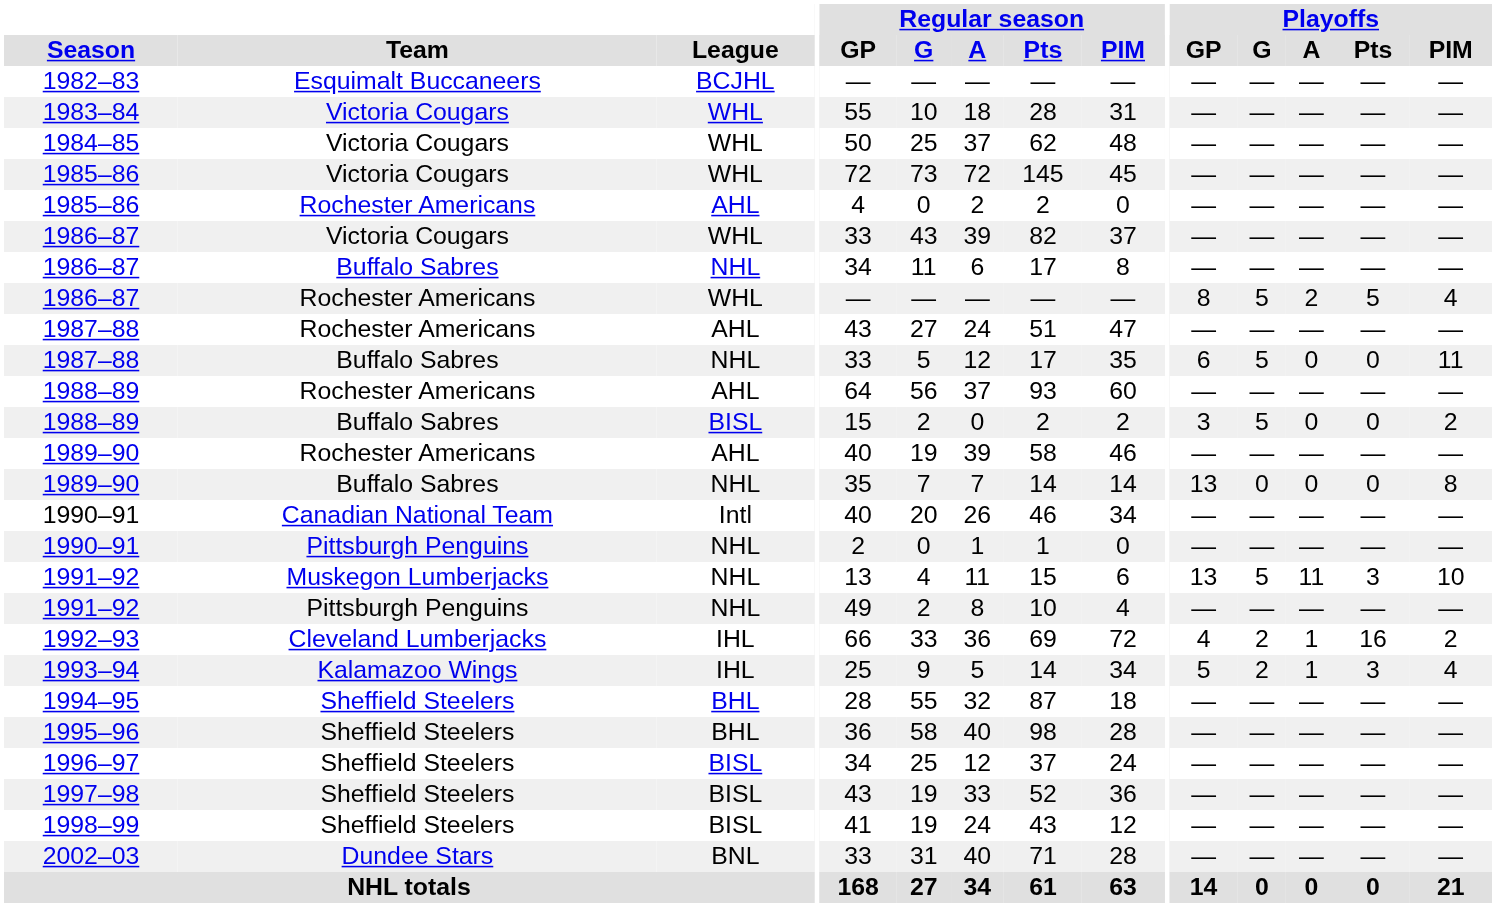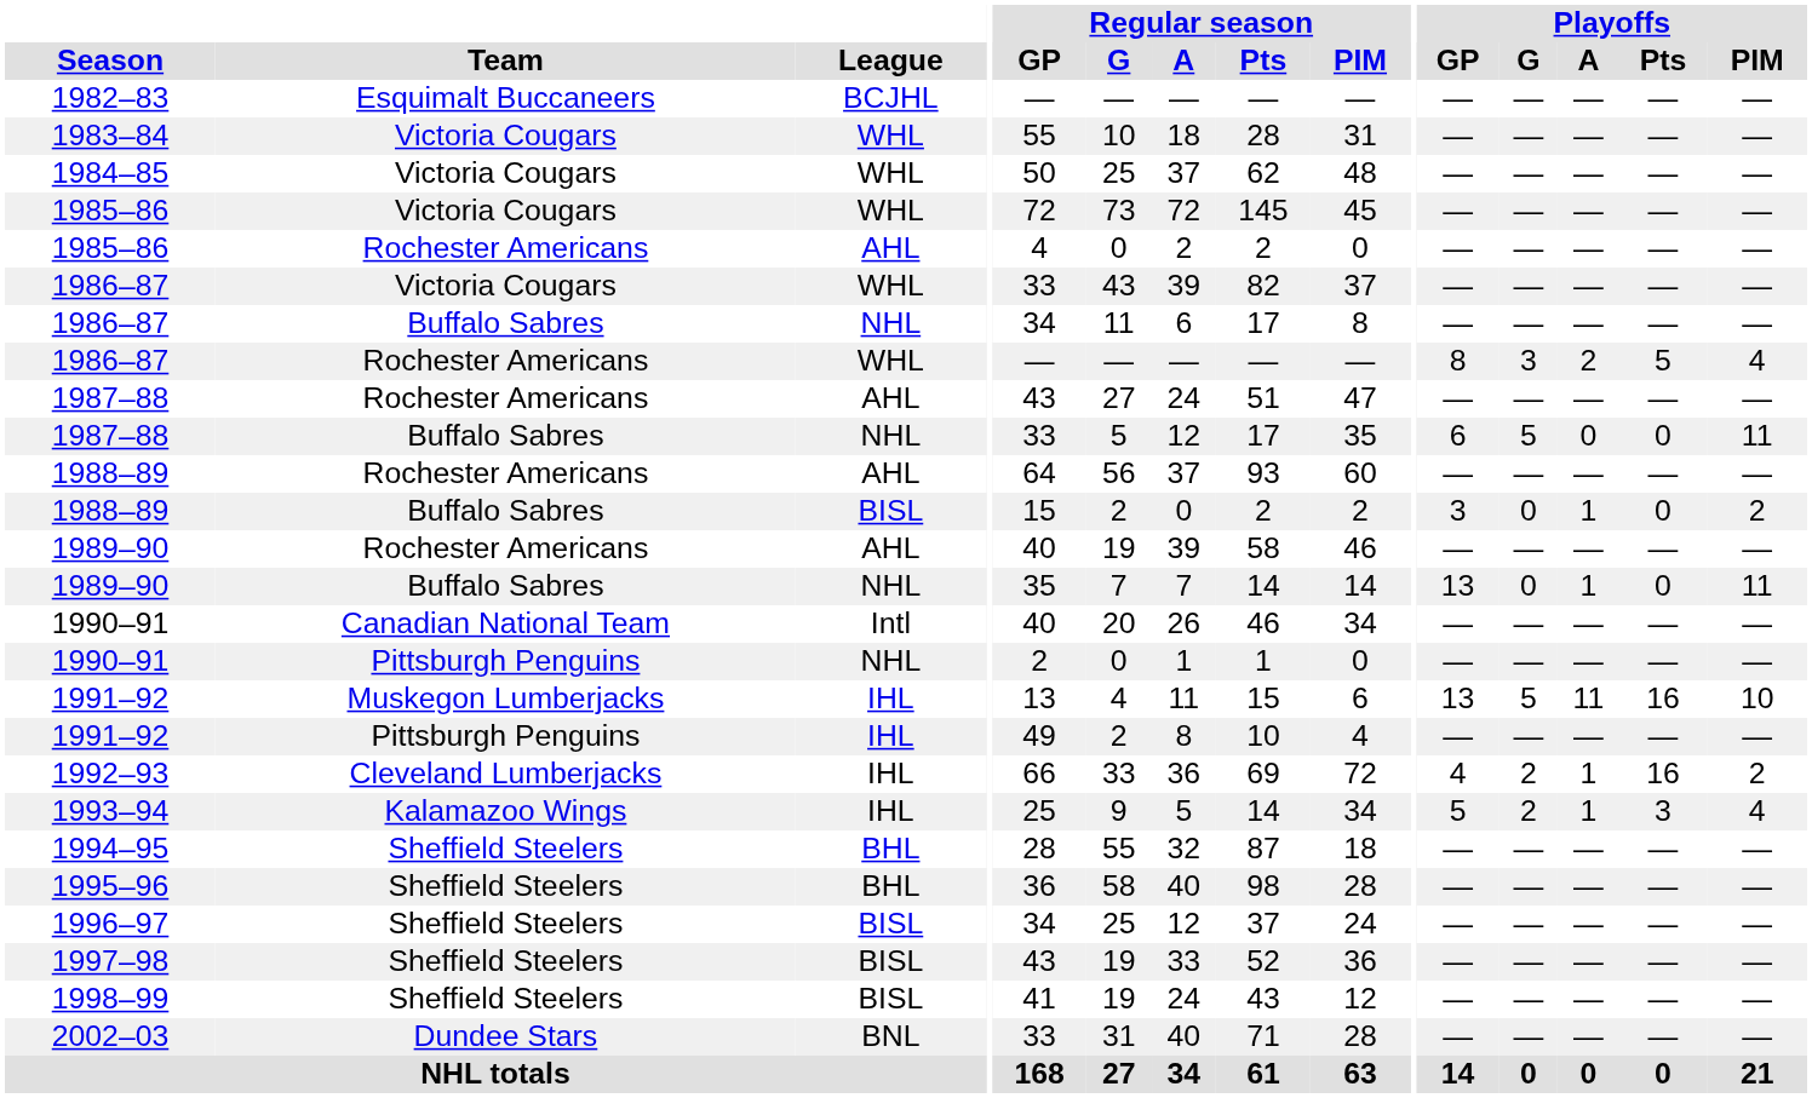1986–87 / Rochester Americans | Playoffs / G: 5 -> 3
1988–89 / Buffalo Sabres | Playoffs / G: 5 -> 0
1988–89 / Buffalo Sabres | Playoffs / A: 0 -> 1
1989–90 / Buffalo Sabres | Playoffs / A: 0 -> 1
1989–90 / Buffalo Sabres | Playoffs / PIM: 8 -> 11
1991–92 / Muskegon Lumberjacks | League: NHL -> IHL
1991–92 / Muskegon Lumberjacks | Playoffs / Pts: 3 -> 16
1991–92 / Pittsburgh Penguins | League: NHL -> IHL
